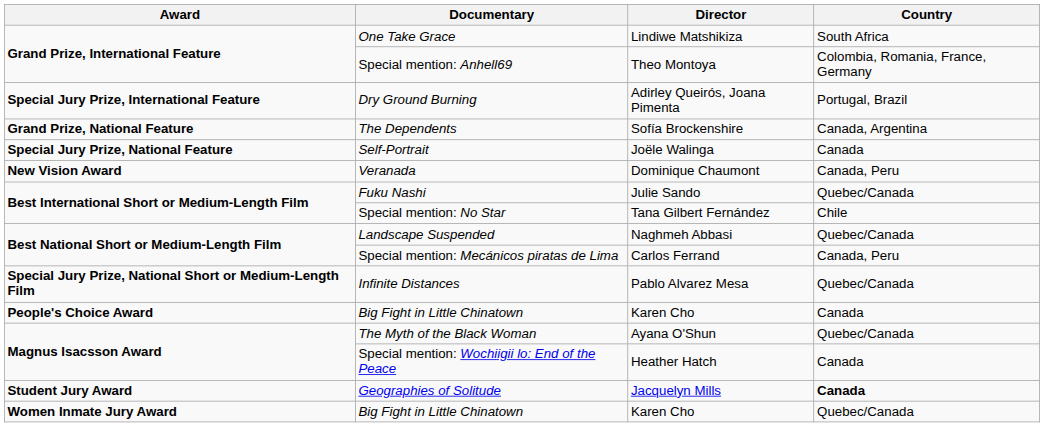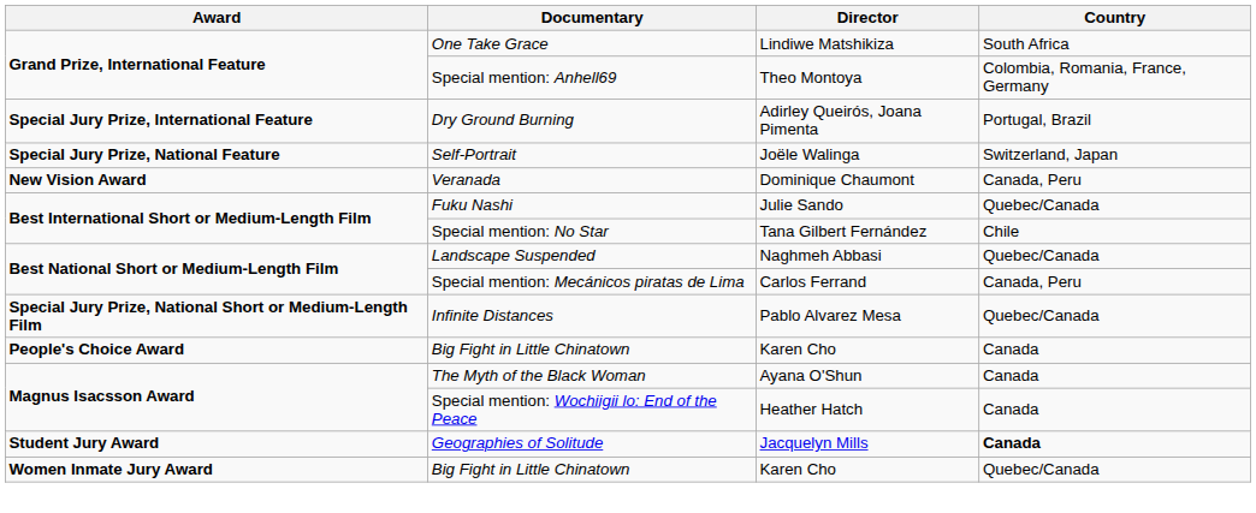- row: Grand Prize, National Feature | The Dependents | Sofía Brockenshire | Canada, Argentina
Self-Portrait | Country: Canada -> Switzerland, Japan
The Myth of the Black Woman | Country: Quebec/Canada -> Canada
